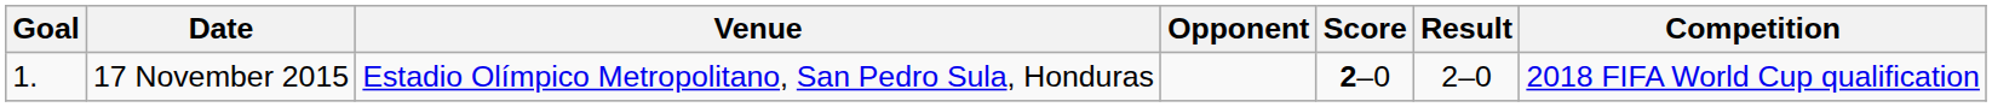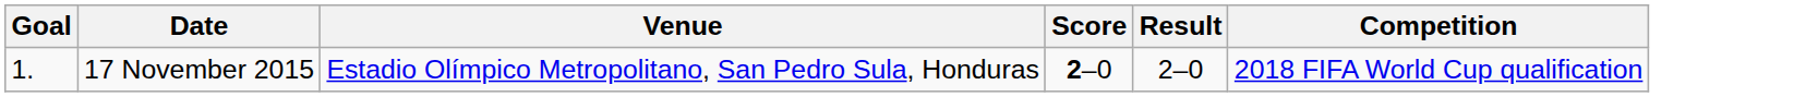- column: Opponent
